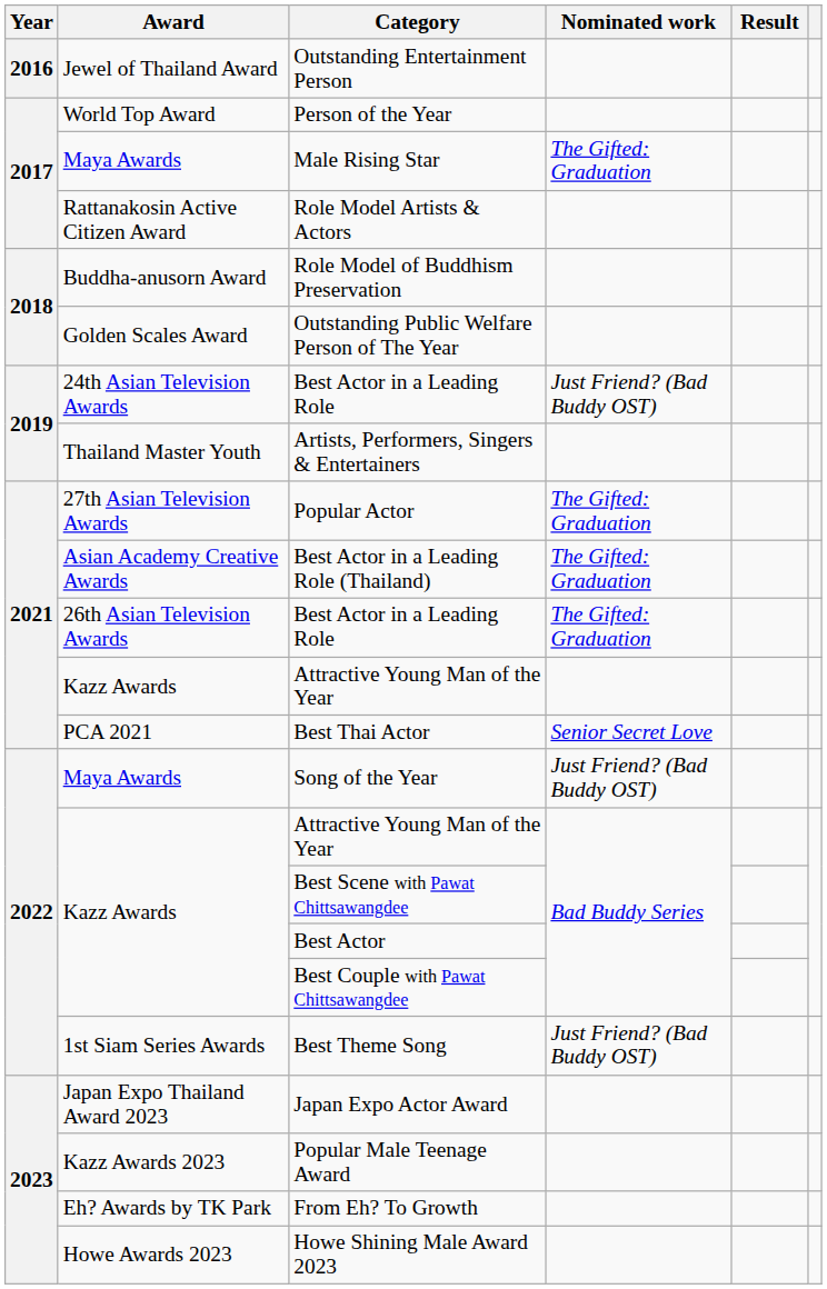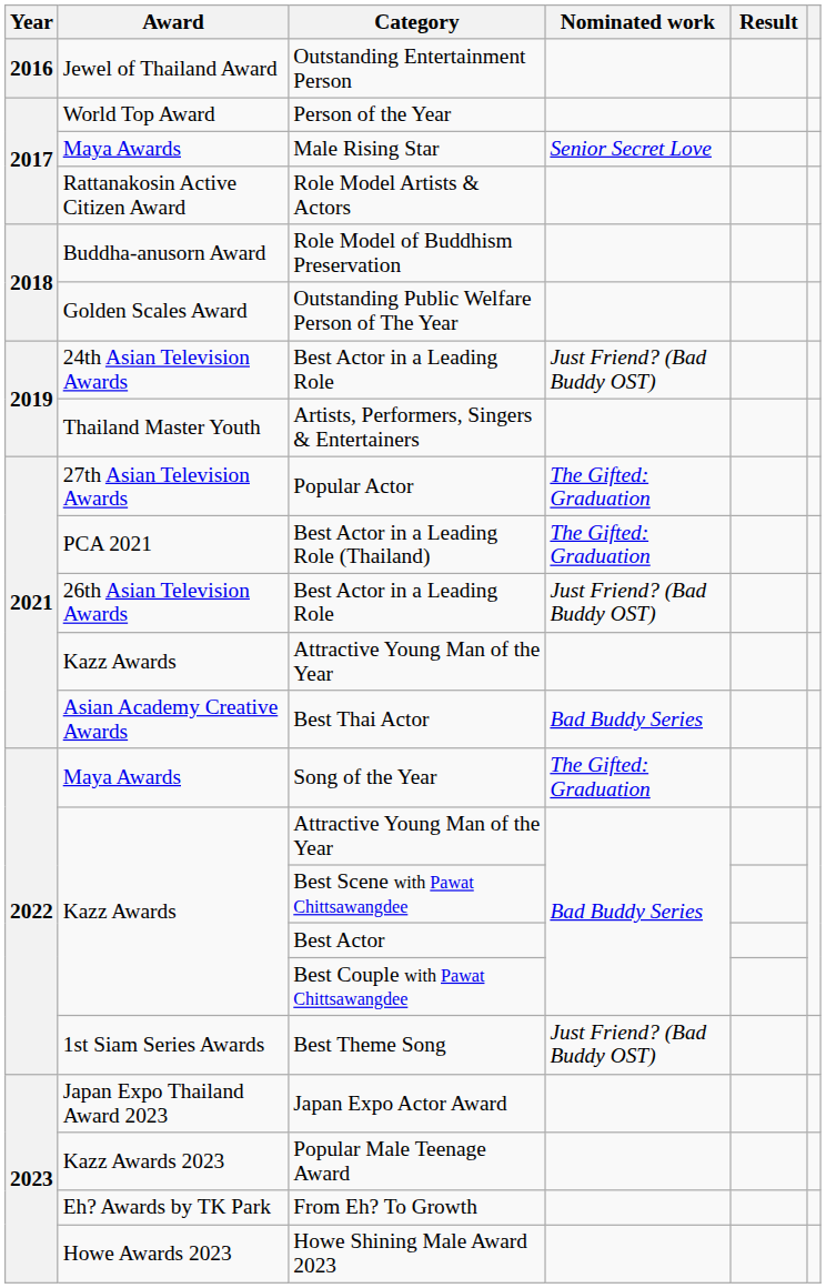Male Rising Star | Nominated work: The Gifted: Graduation -> Senior Secret Love
Best Actor in a Leading Role (Thailand) | Award: Asian Academy Creative Awards -> PCA 2021
2021 / Best Actor in a Leading Role | Nominated work: The Gifted: Graduation -> Just Friend? (Bad Buddy OST)
Best Thai Actor | Award: PCA 2021 -> Asian Academy Creative Awards
Best Thai Actor | Nominated work: Senior Secret Love -> Bad Buddy Series
Song of the Year | Nominated work: Just Friend? (Bad Buddy OST) -> The Gifted: Graduation
